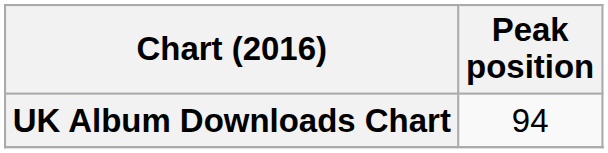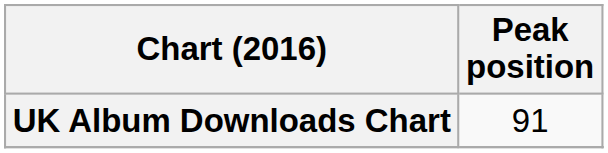UK Album Downloads Chart | Peak position: 94 -> 91
